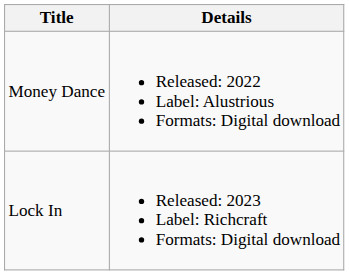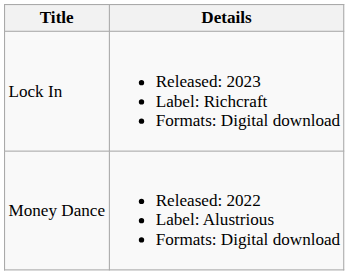rows swapped: Lock In <-> Money Dance
